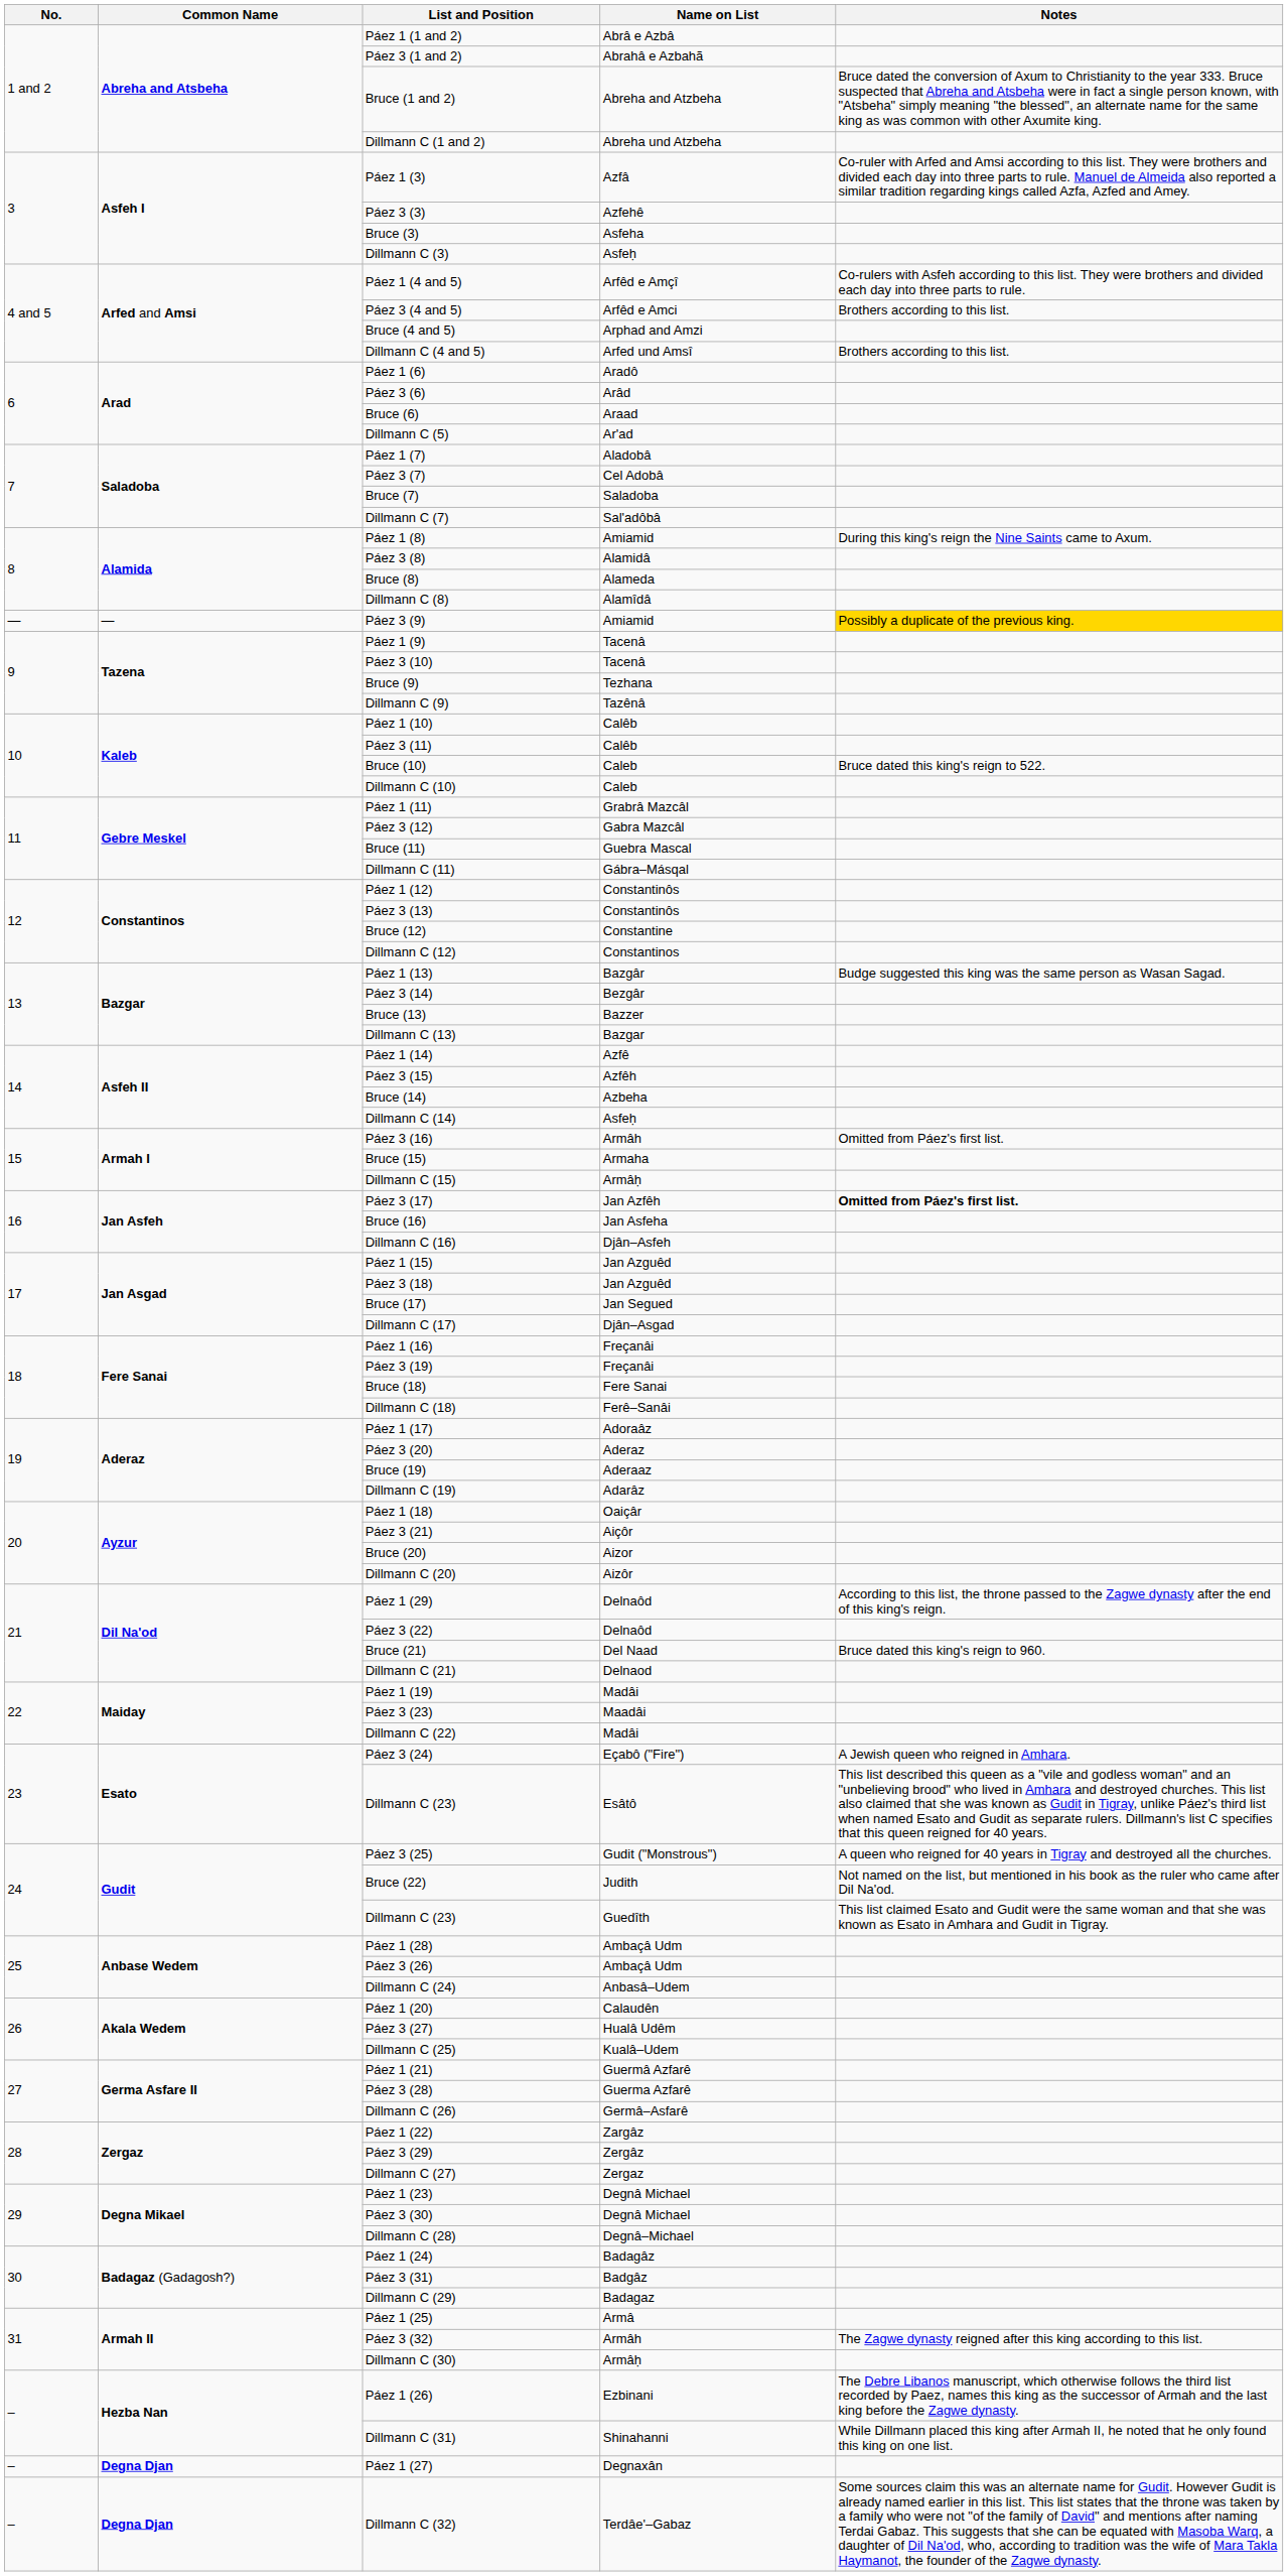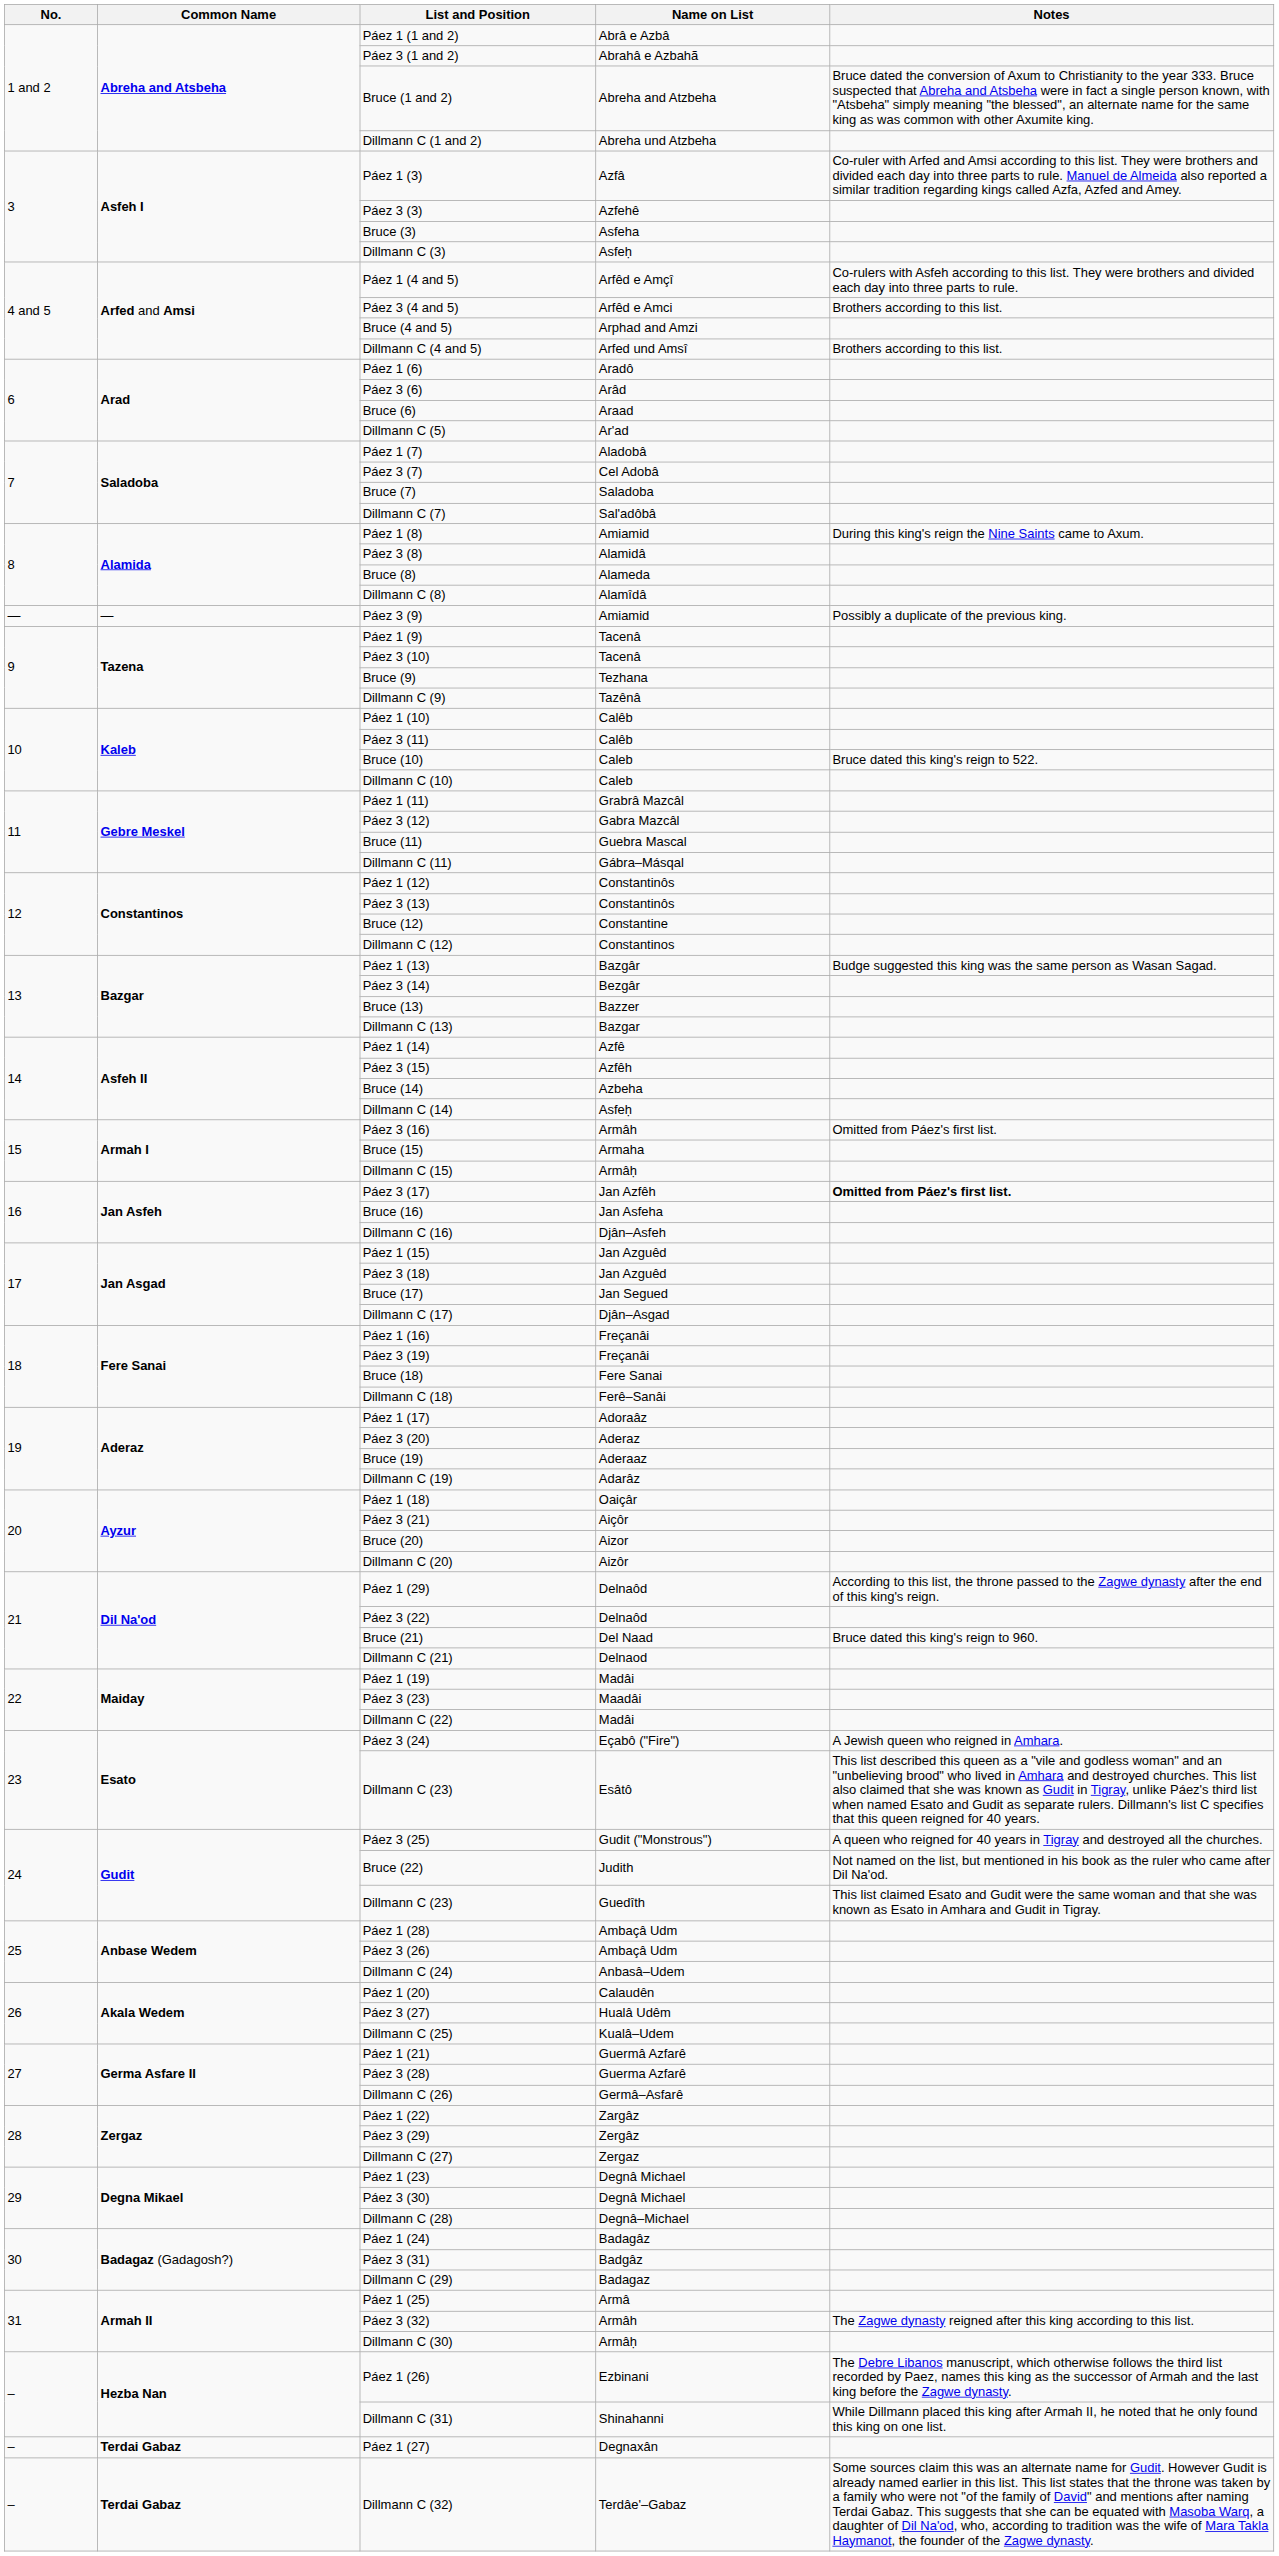Páez 3 (9) | Notes: gold background -> no background
Páez 1 (27) | Common Name: Degna Djan -> Terdai Gabaz
Dillmann C (32) | Common Name: Degna Djan -> Terdai Gabaz
